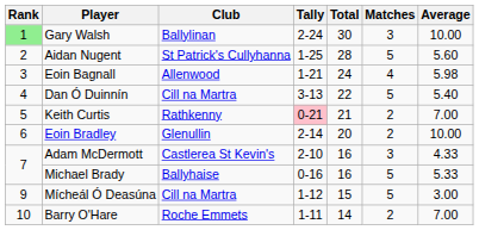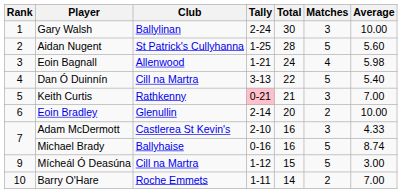Gary Walsh | Rank: lightgreen background -> no background
Keith Curtis | Matches: 2 -> 3
Michael Brady | Average: 5.33 -> 8.74
